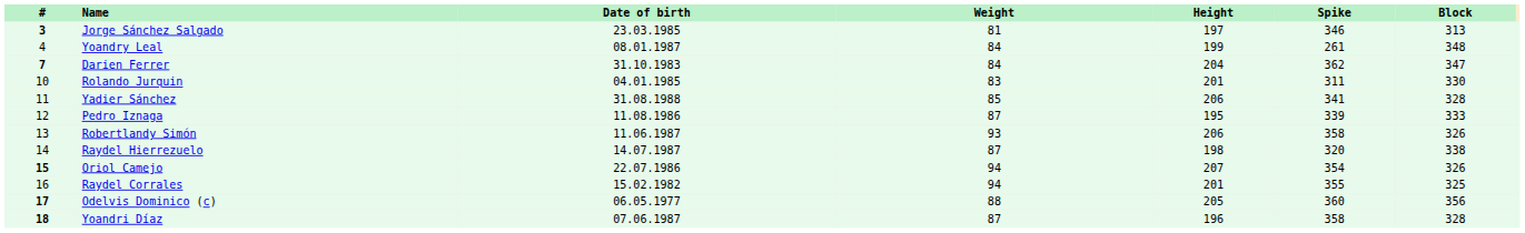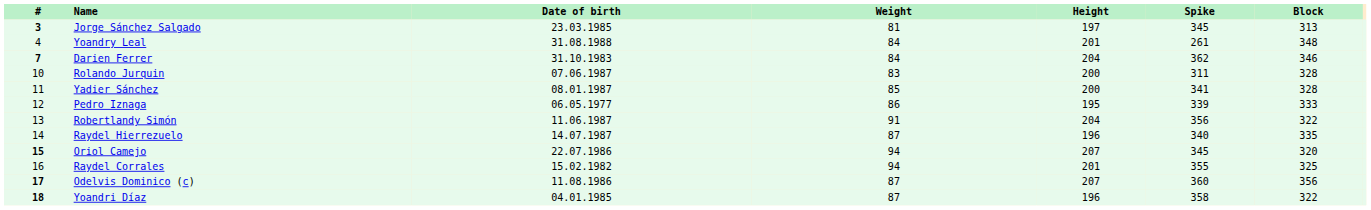Jorge Sánchez Salgado | Spike: 346 -> 345
Yoandry Leal | Date of birth: 08.01.1987 -> 31.08.1988
Yoandry Leal | Height: 199 -> 201
Darien Ferrer | Block: 347 -> 346
Rolando Jurquin | Date of birth: 04.01.1985 -> 07.06.1987
Rolando Jurquin | Height: 201 -> 200
Rolando Jurquin | Block: 330 -> 328
Yadier Sánchez | Date of birth: 31.08.1988 -> 08.01.1987
Yadier Sánchez | Height: 206 -> 200
Pedro Iznaga | Date of birth: 11.08.1986 -> 06.05.1977
Pedro Iznaga | Weight: 87 -> 86
Robertlandy Simón | Weight: 93 -> 91
Robertlandy Simón | Height: 206 -> 204
Robertlandy Simón | Spike: 358 -> 356
Robertlandy Simón | Block: 326 -> 322
Raydel Hierrezuelo | Height: 198 -> 196
Raydel Hierrezuelo | Spike: 320 -> 340
Raydel Hierrezuelo | Block: 338 -> 335
Oriol Camejo | Spike: 354 -> 345
Oriol Camejo | Block: 326 -> 320
Odelvis Dominico (c) | Date of birth: 06.05.1977 -> 11.08.1986
Odelvis Dominico (c) | Weight: 88 -> 87
Odelvis Dominico (c) | Height: 205 -> 207
Yoandri Díaz | Date of birth: 07.06.1987 -> 04.01.1985
Yoandri Díaz | Block: 328 -> 322
